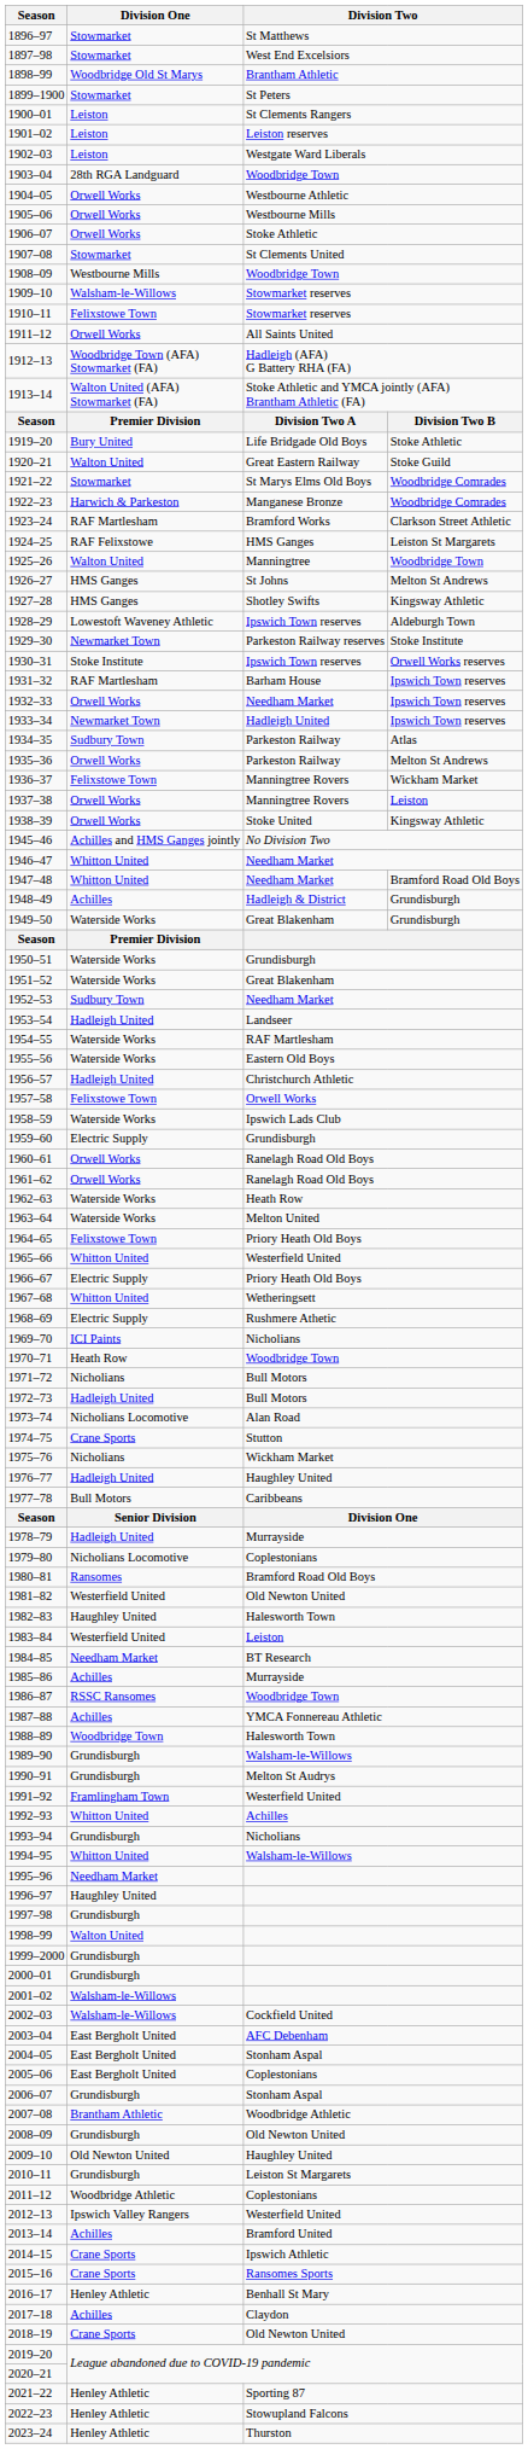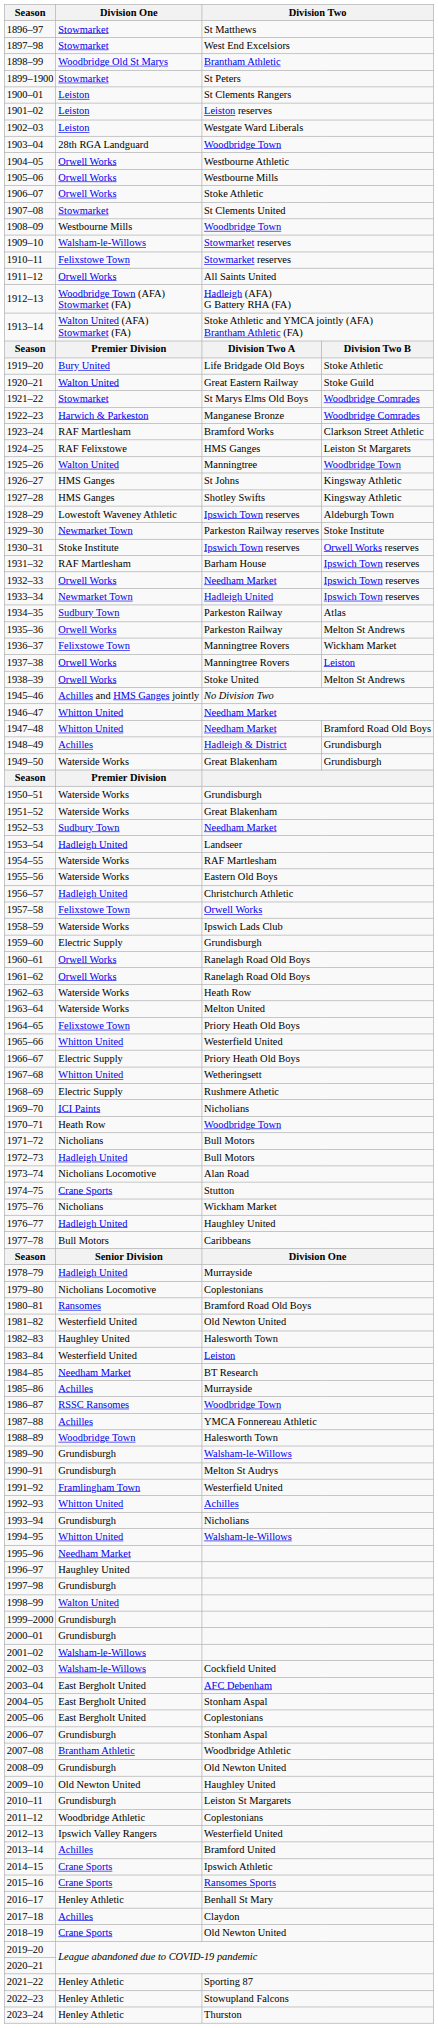1926–27 | column 4: Melton St Andrews -> Kingsway Athletic
1938–39 | column 4: Kingsway Athletic -> Melton St Andrews
